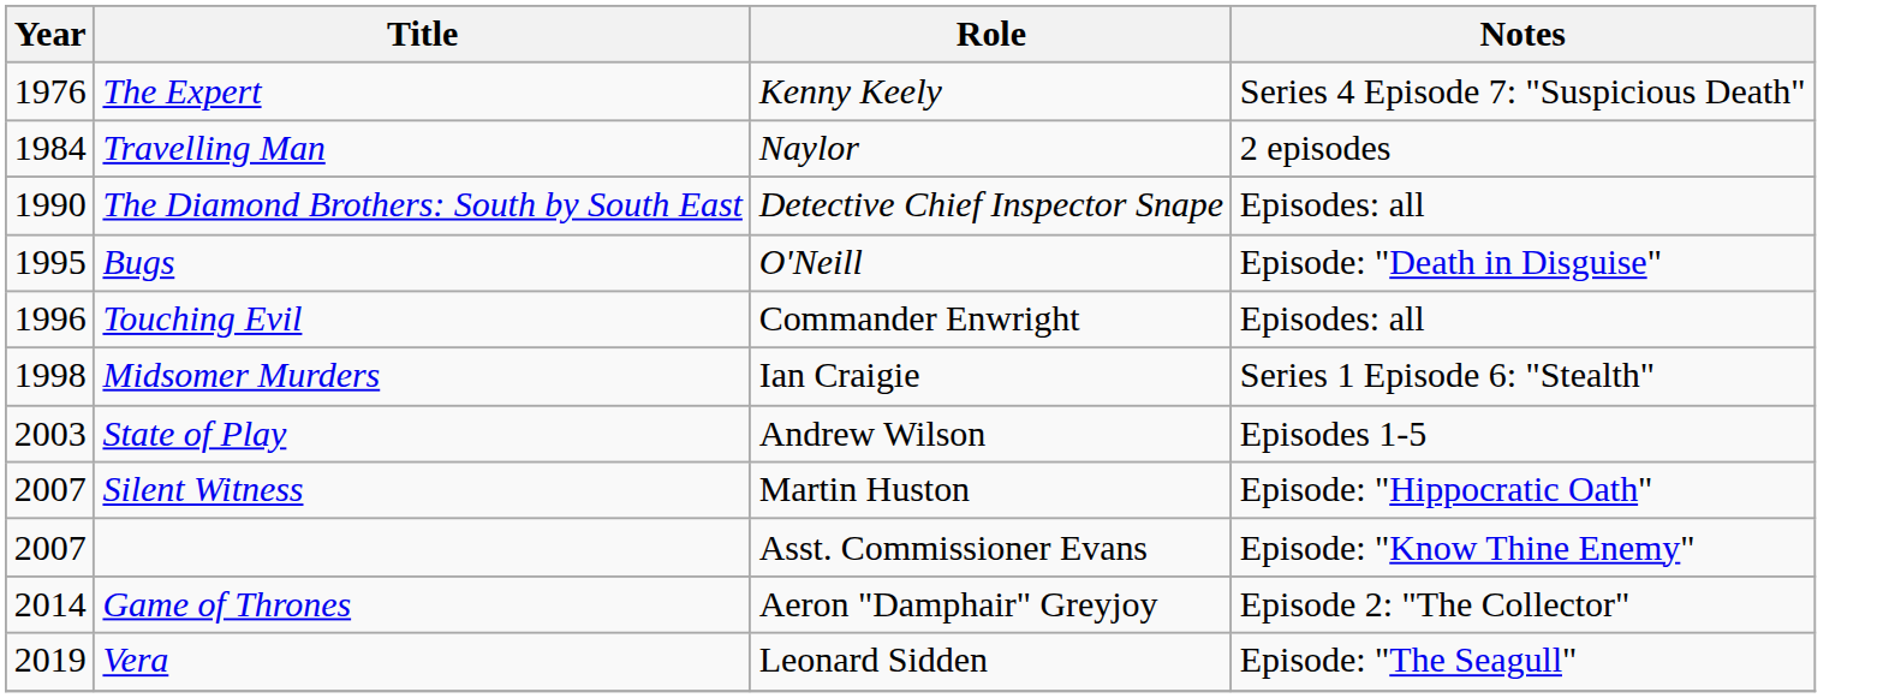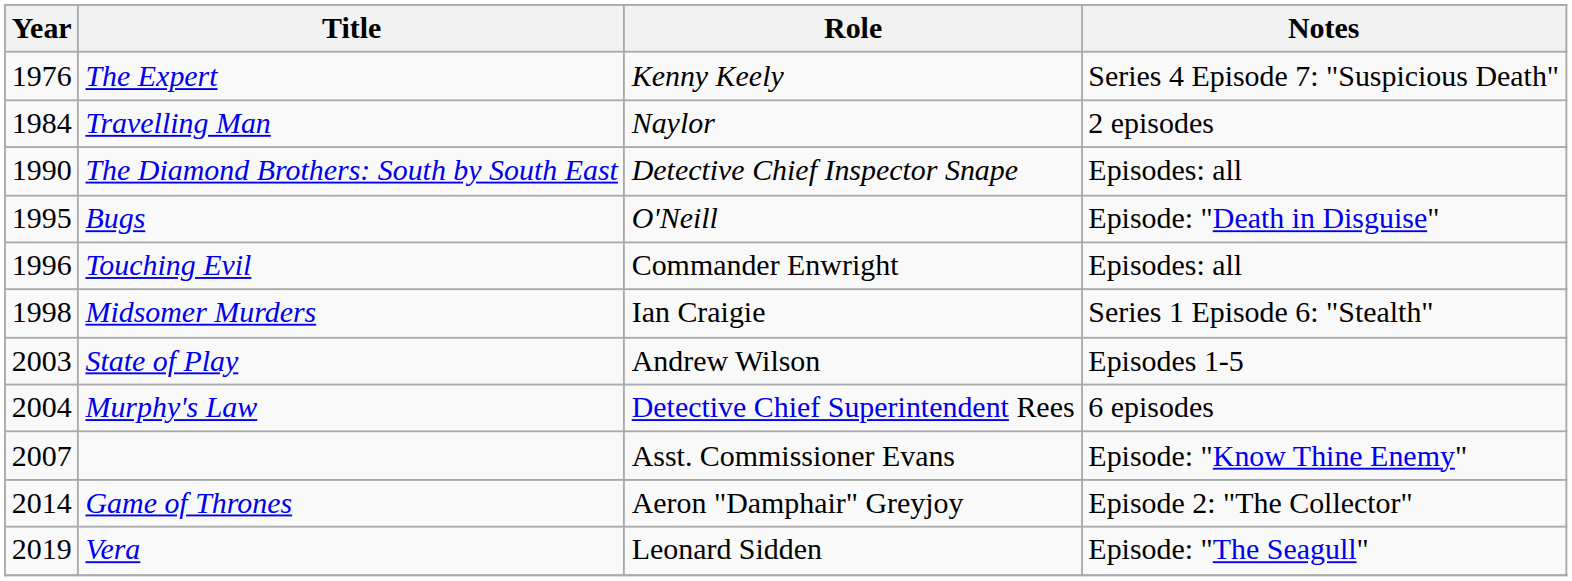+ row: 2004 | Murphy's Law | Detective Chief Superintendent Rees | 6 episodes
- row: 2007 | Silent Witness | Martin Huston | Episode: "Hippocratic Oath"
